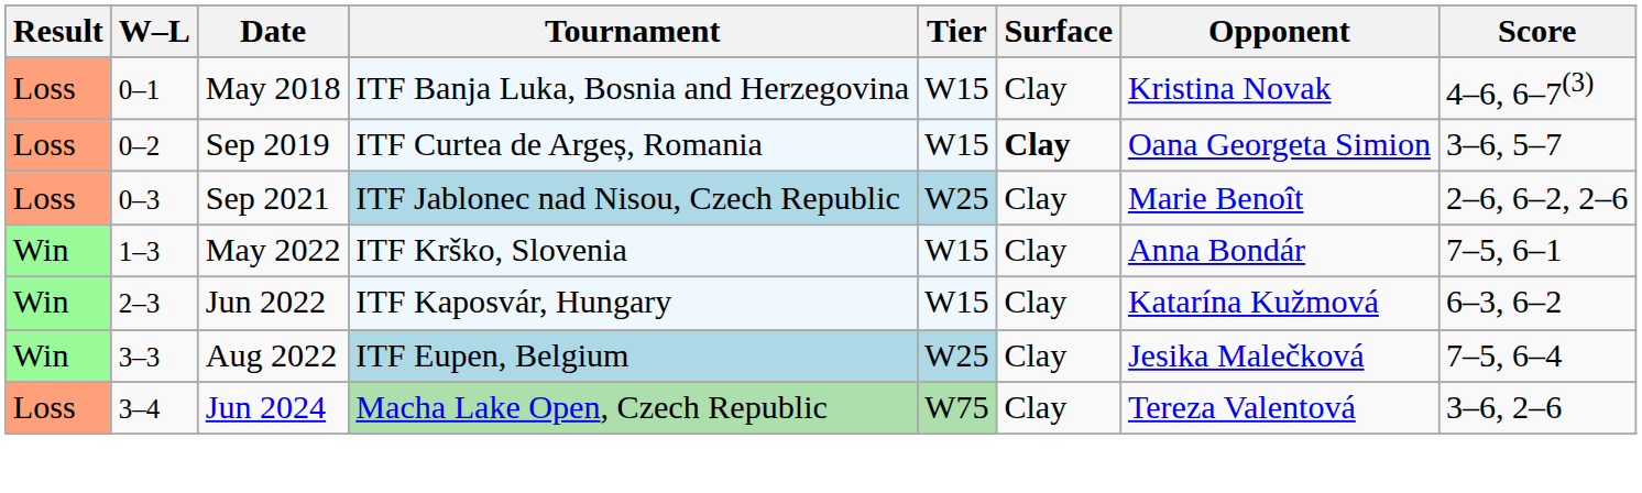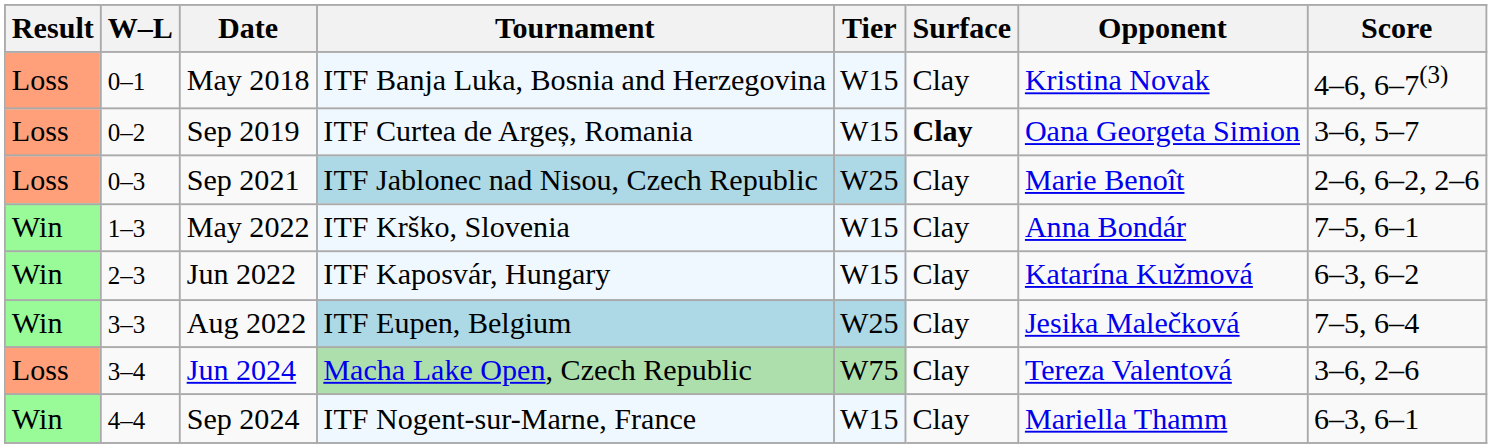+ row: Win | 4–4 | Sep 2024 | ITF Nogent-sur-Marne, France | W15 | Clay | Mariella Thamm | 6–3, 6–1
